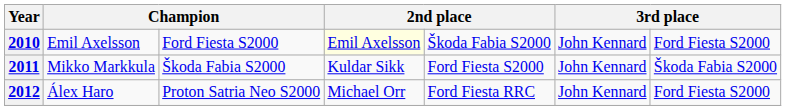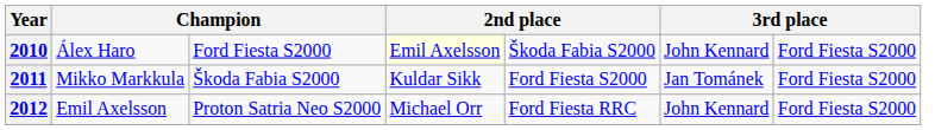2010 | column 2: Emil Axelsson -> Álex Haro
2011 | column 6: John Kennard -> Jan Tománek
2011 | column 7: Škoda Fabia S2000 -> Ford Fiesta S2000
2012 | column 2: Álex Haro -> Emil Axelsson
